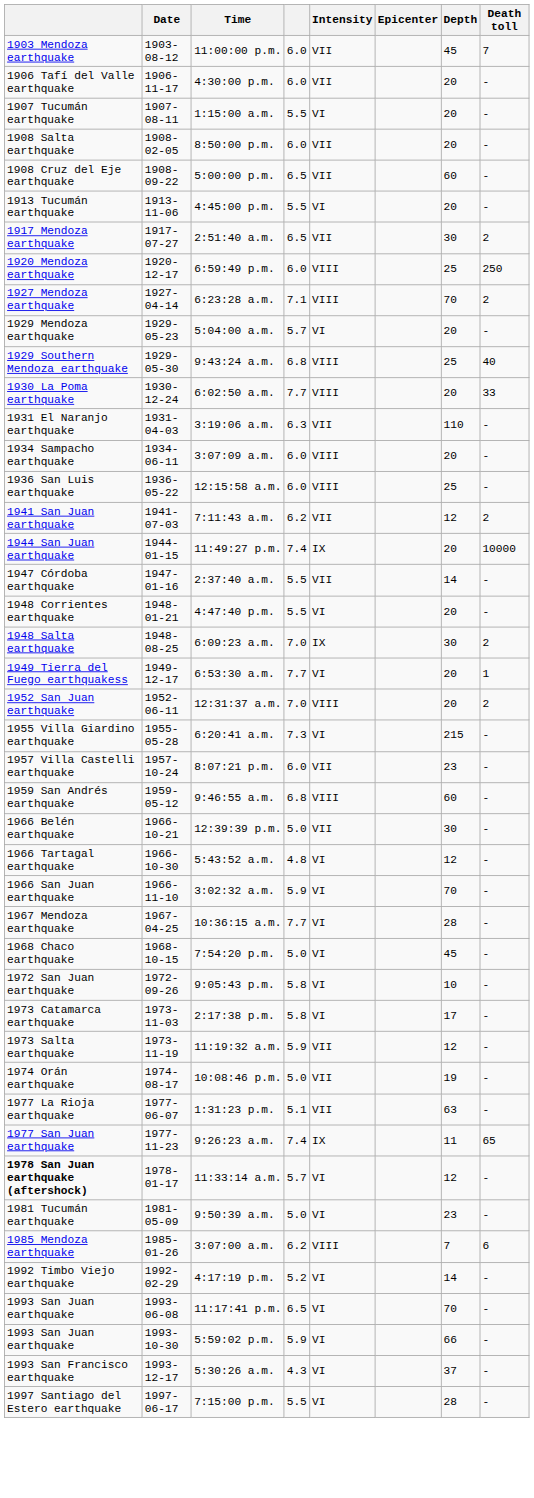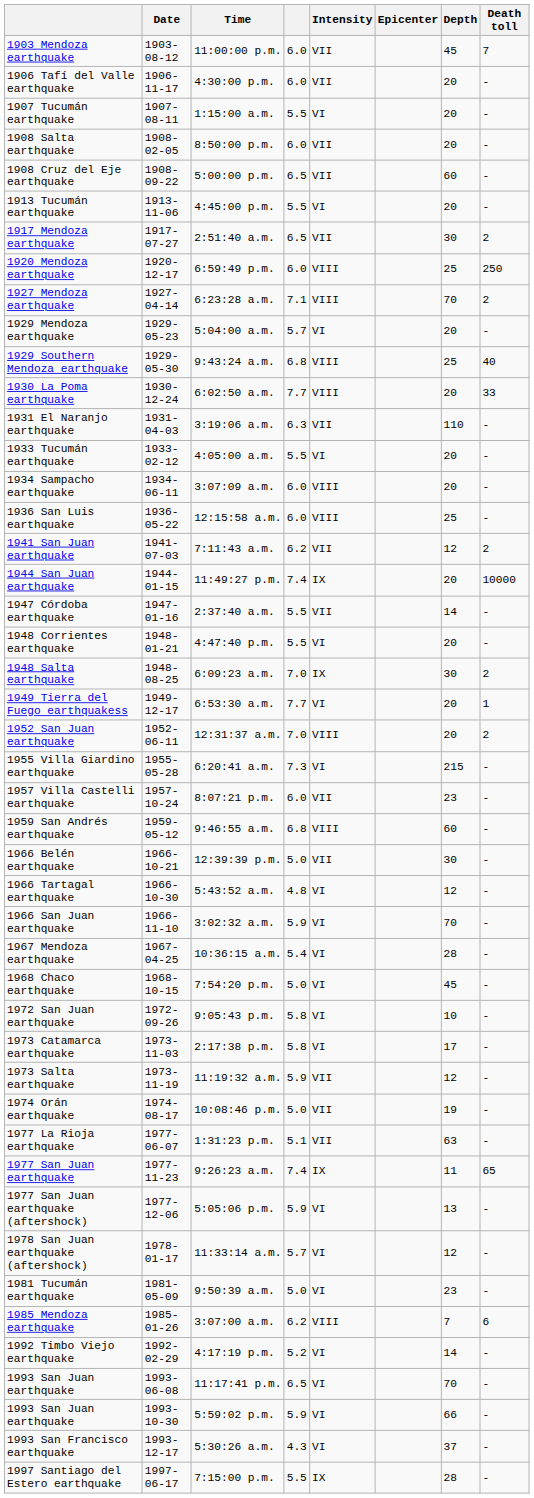+ row: 1933 Tucumán earthquake | 1933-02-12 | 4:05:00 a.m. | 5.5 | VI | 20 | -
10:36:15 a.m. | column 4: 7.7 -> 5.4
+ row: 1977 San Juan earthquake (aftershock) | 1977-12-06 | 5:05:06 p.m. | 5.9 | VI | 13 | -
11:33:14 a.m. | column 1: bold -> normal
7:15:00 p.m. | Intensity: VI -> IX
